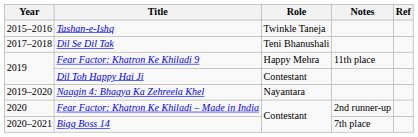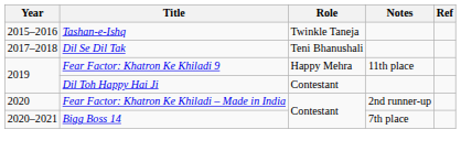- row: 2019–2020 | Naagin 4: Bhagya Ka Zehreela Khel | Nayantara
